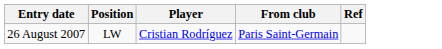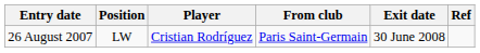+ column: Exit date | 30 June 2008
